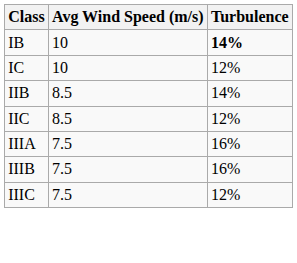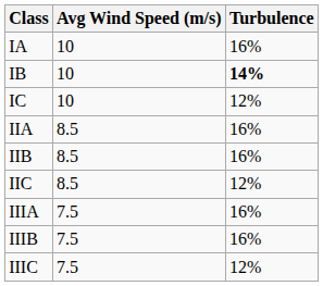+ row: IA | 10 | 16%
+ row: IIA | 8.5 | 16%
IIB | Turbulence: 14% -> 16%
